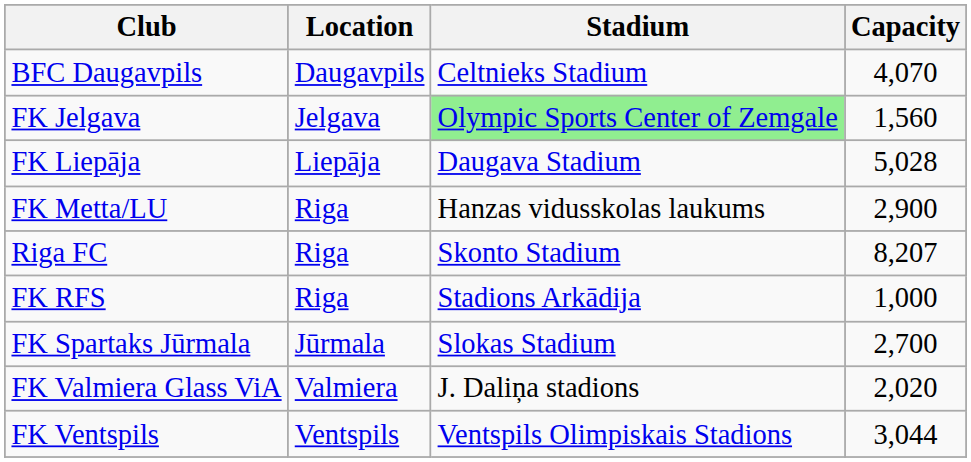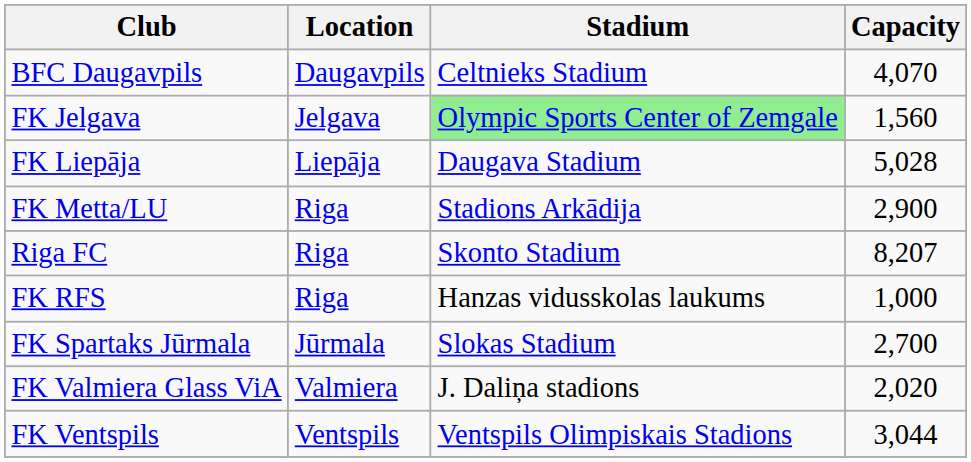FK Metta/LU | Stadium: Hanzas vidusskolas laukums -> Stadions Arkādija
FK RFS | Stadium: Stadions Arkādija -> Hanzas vidusskolas laukums
